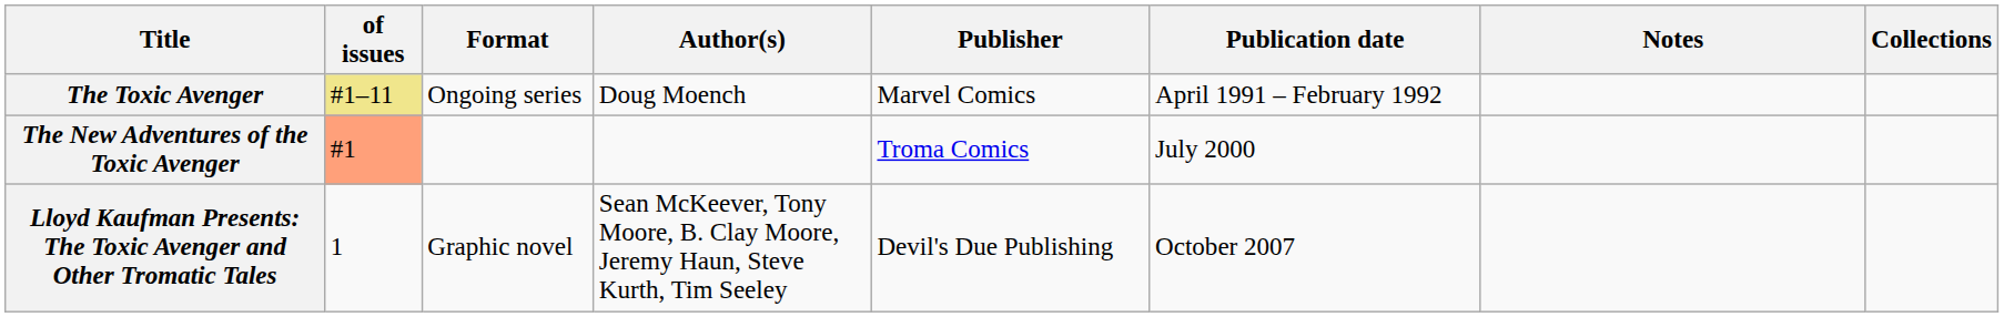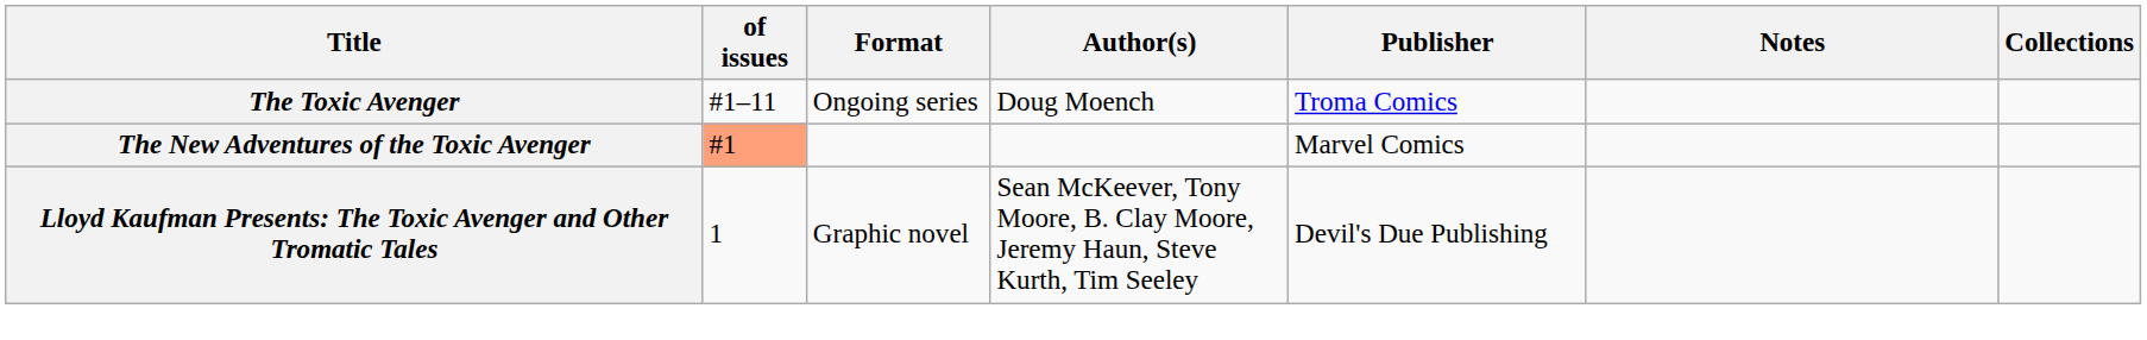- column: Publication date | April 1991 – February 1992 | July 2000 | October 2007
The Toxic Avenger | of issues: khaki background -> no background
The Toxic Avenger | Publisher: Marvel Comics -> Troma Comics
The New Adventures of the Toxic Avenger | Publisher: Troma Comics -> Marvel Comics
